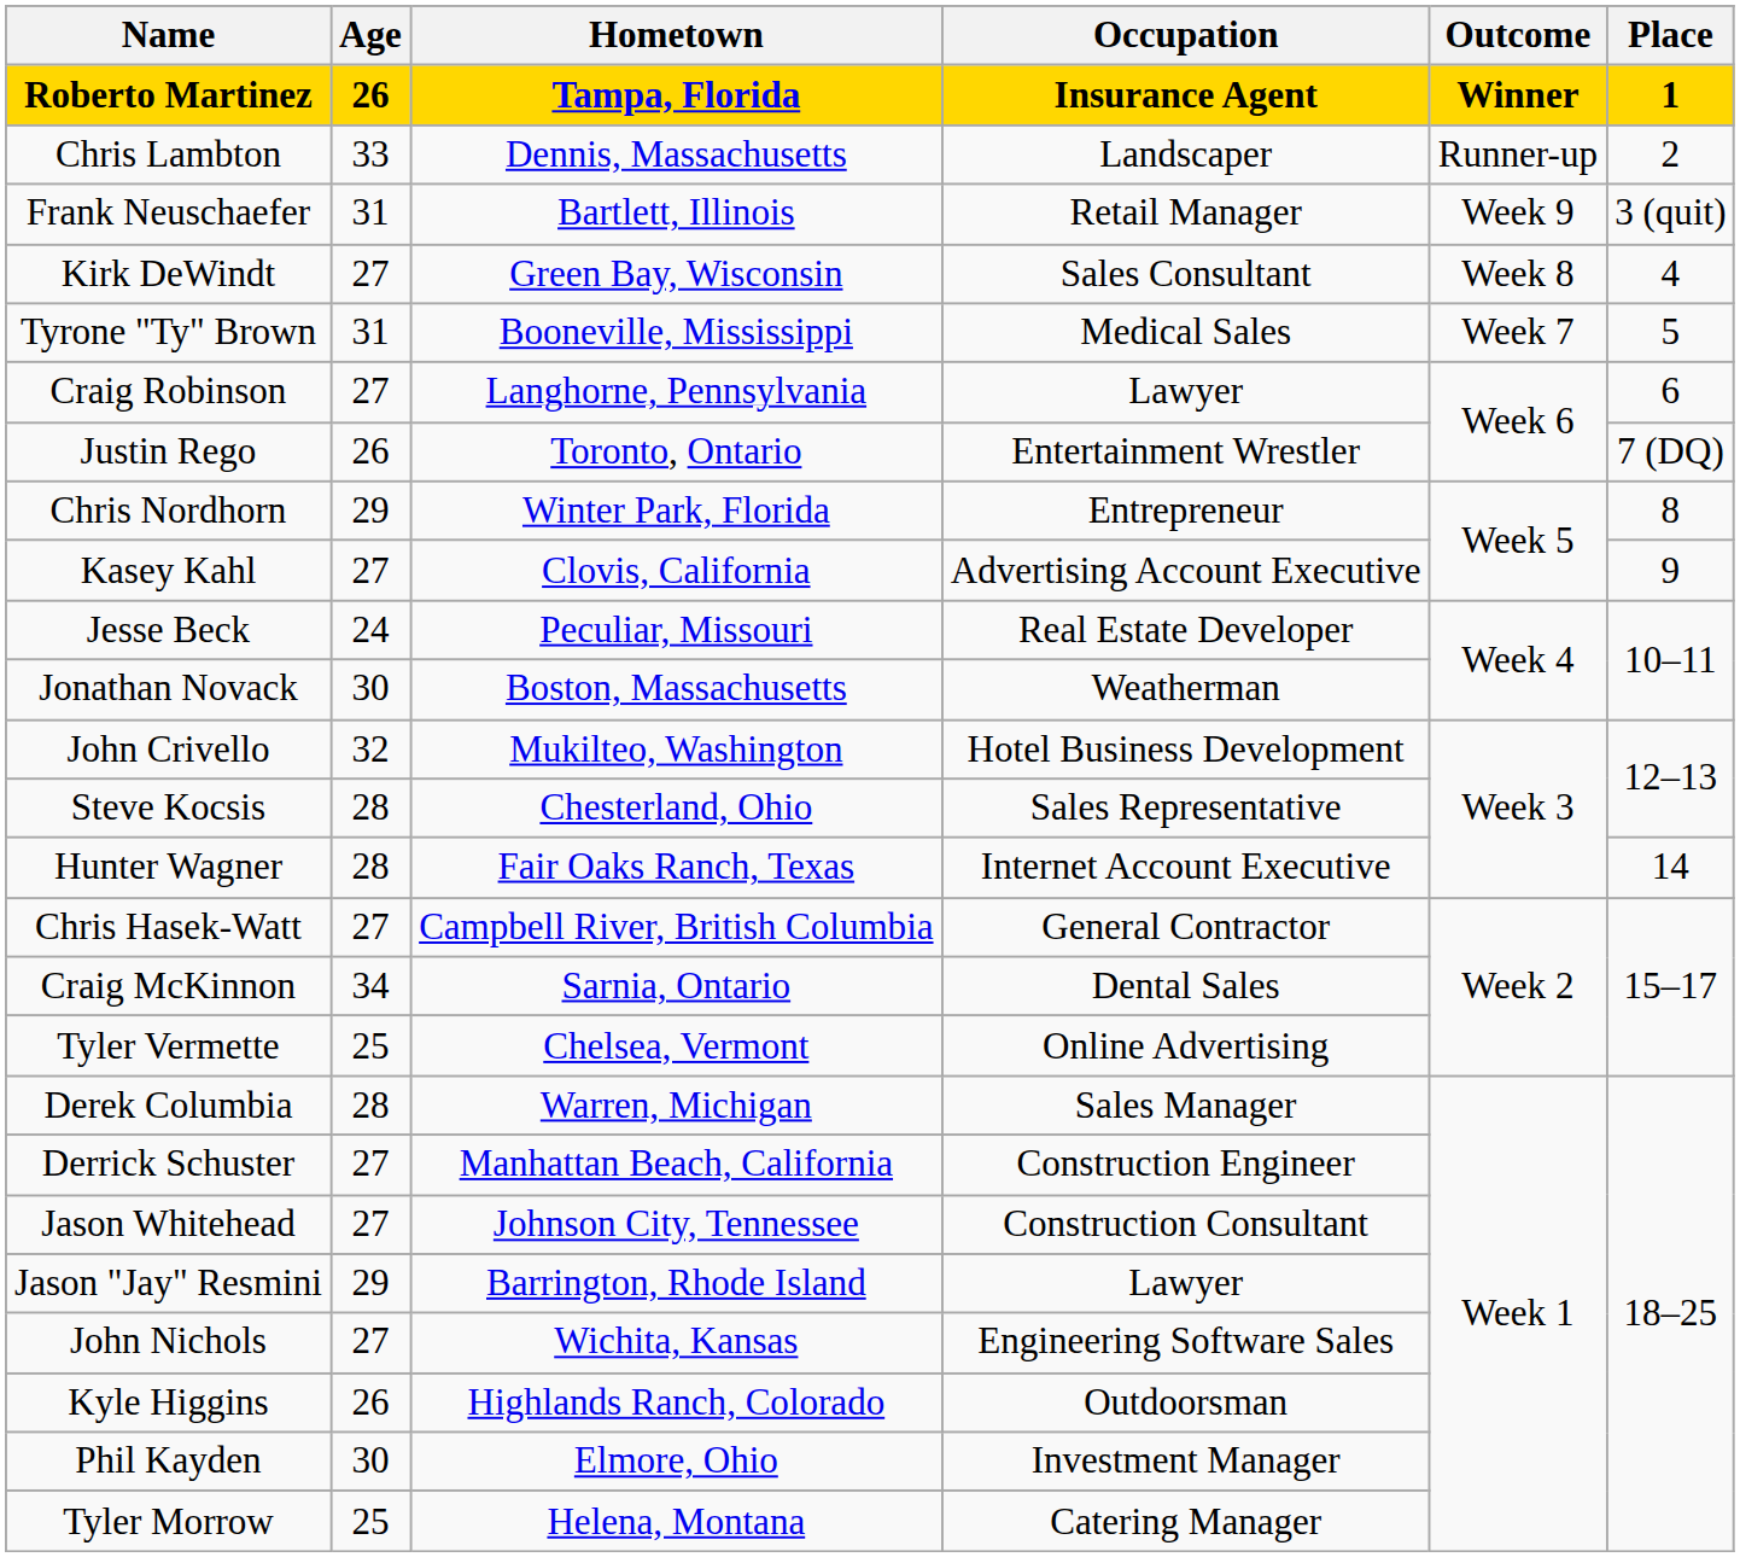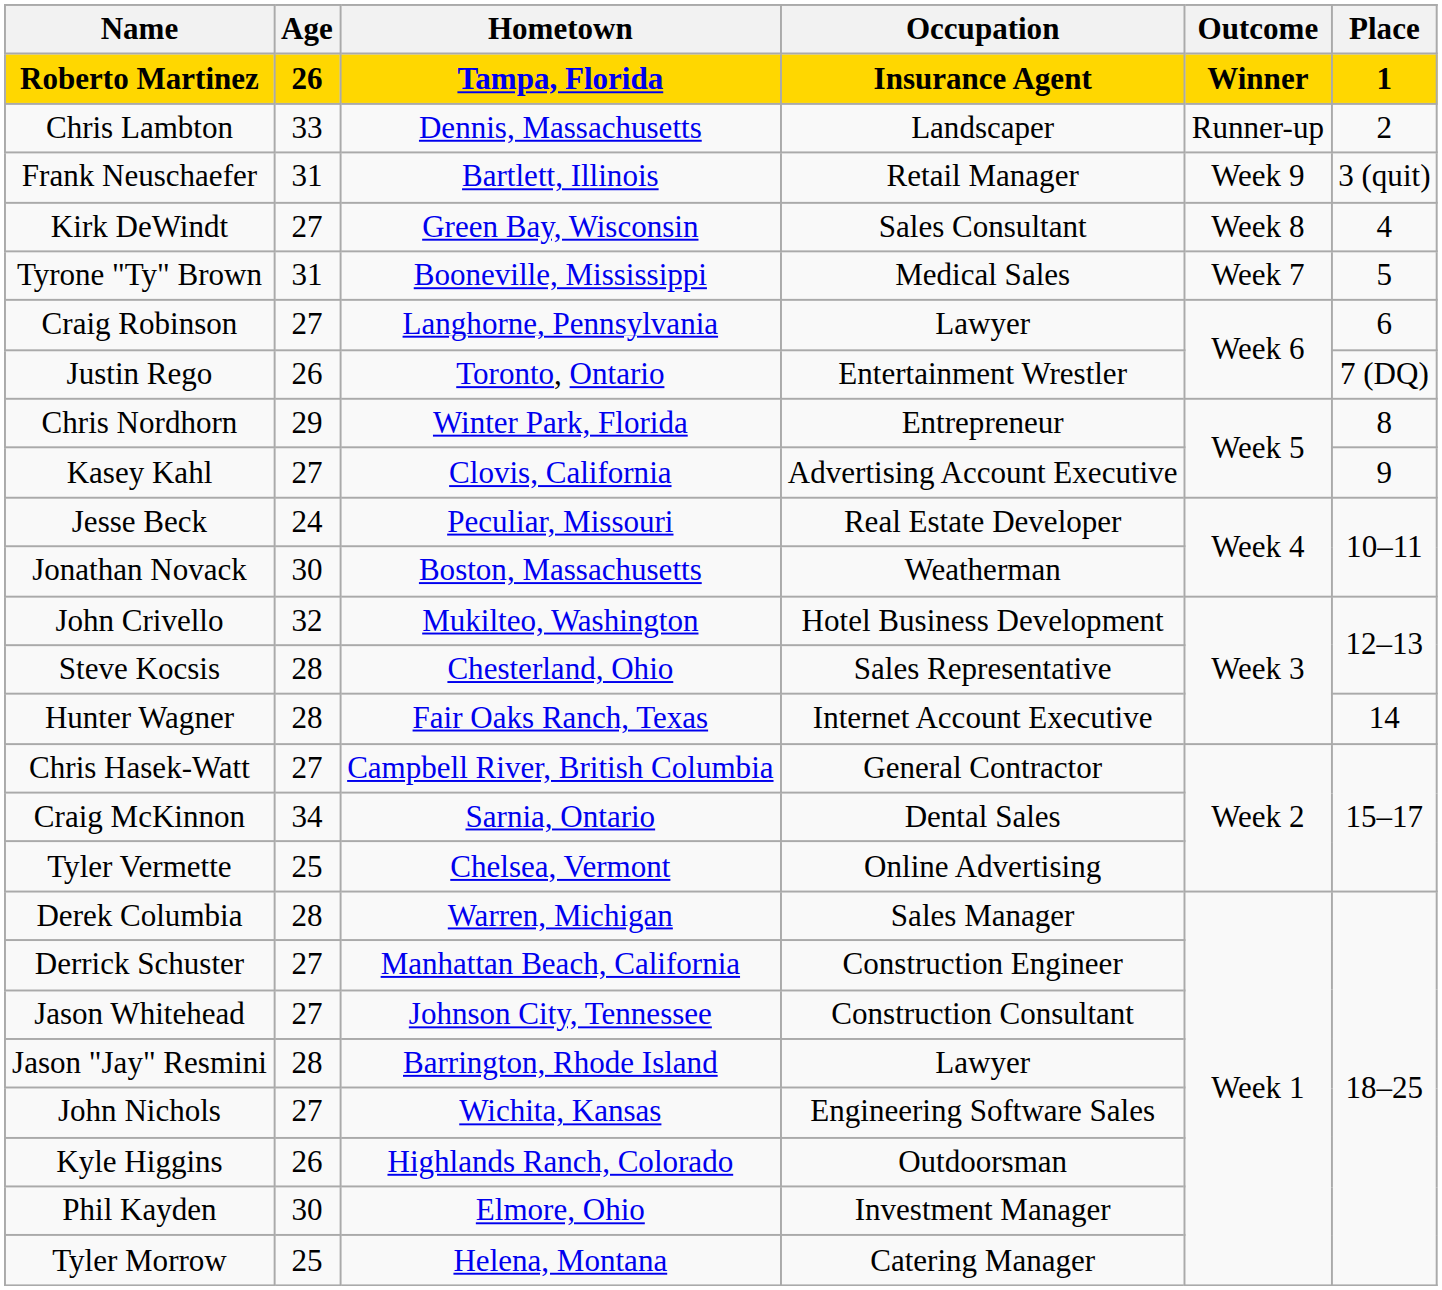Jason "Jay" Resmini | Age: 29 -> 28
